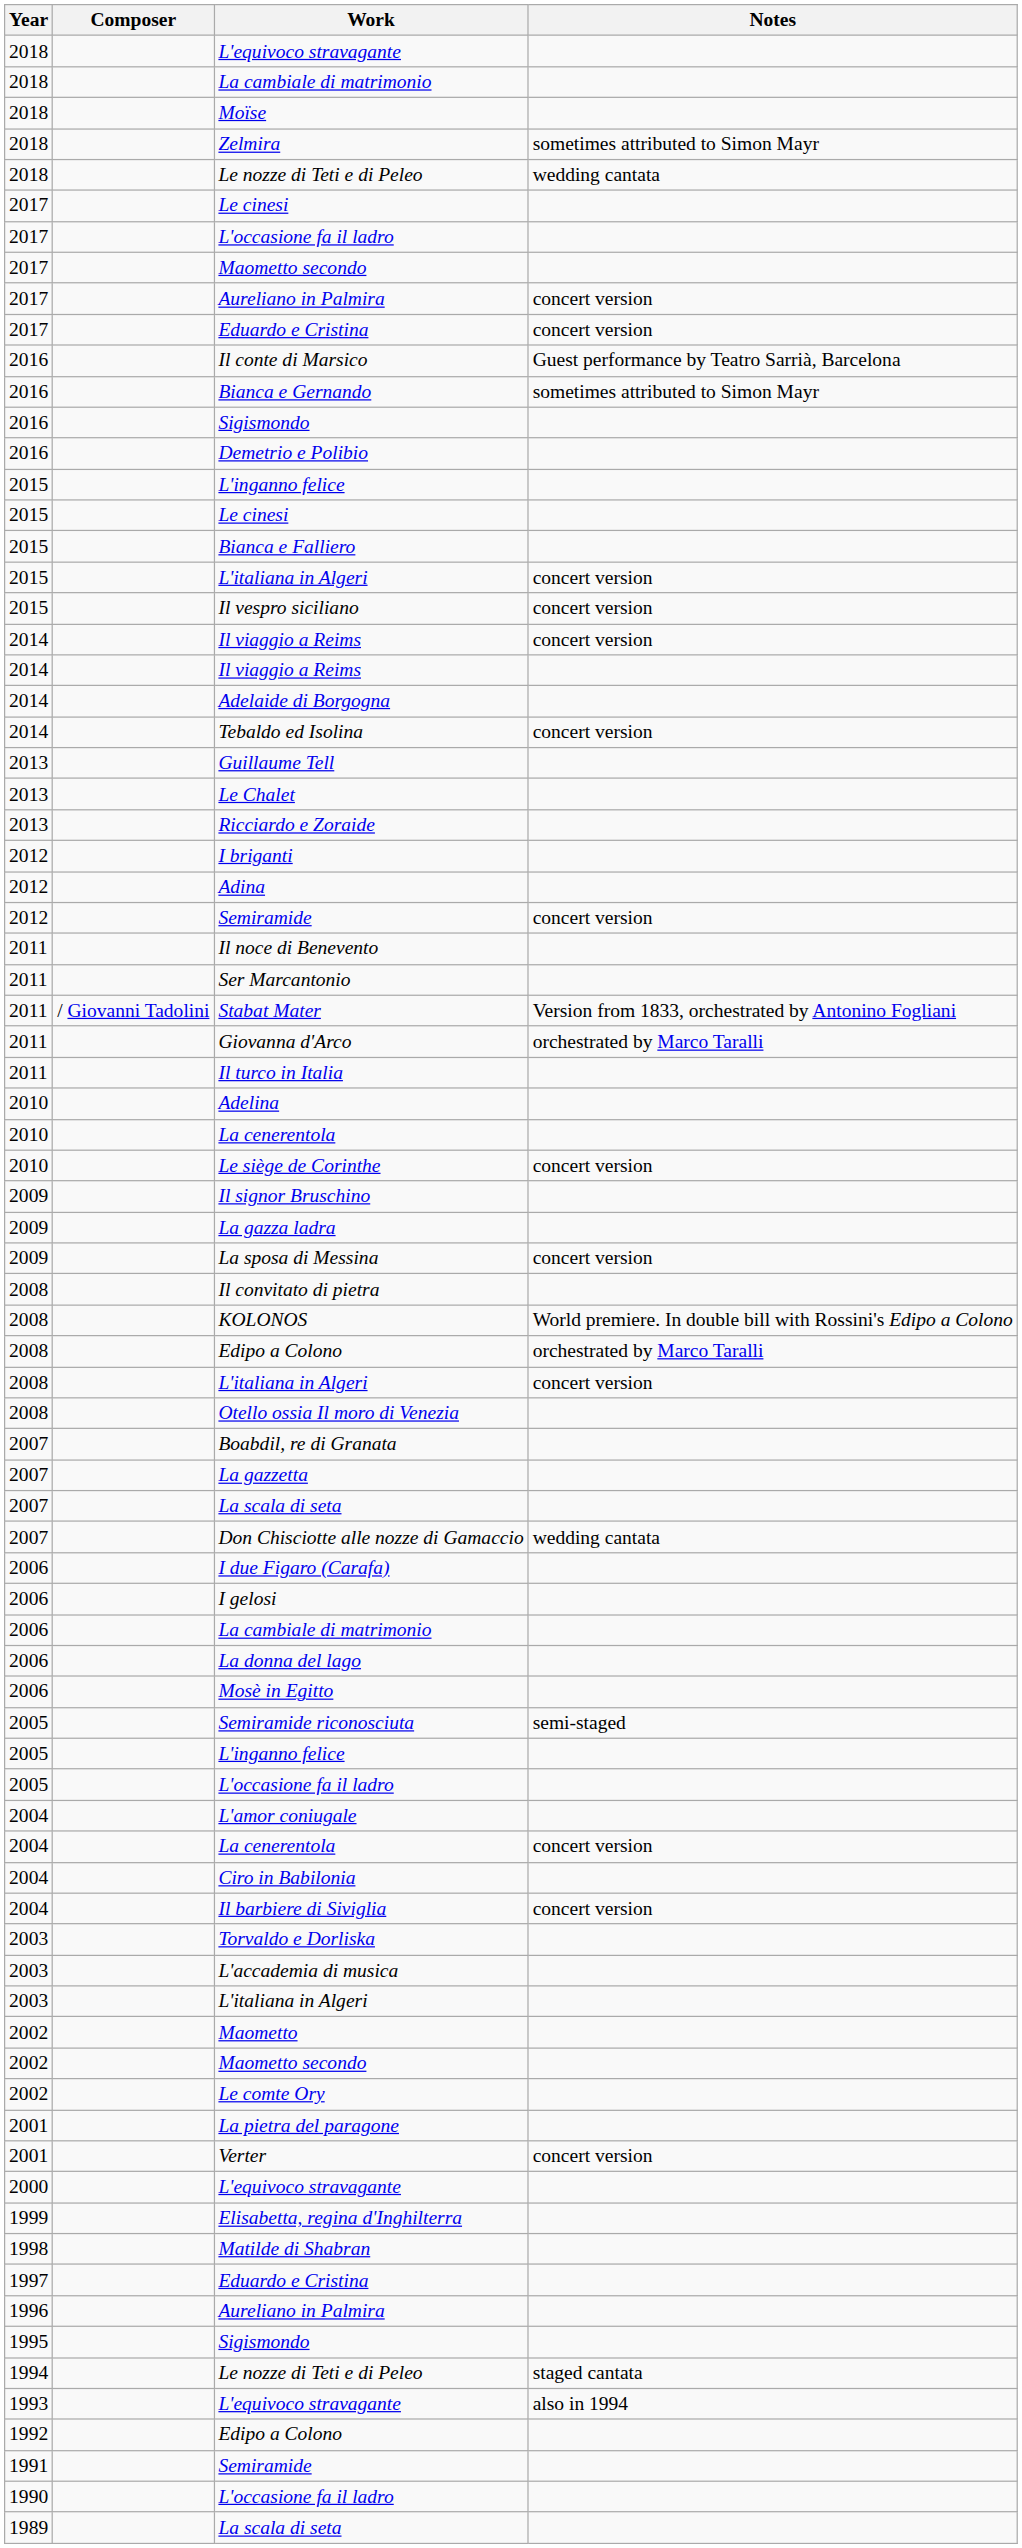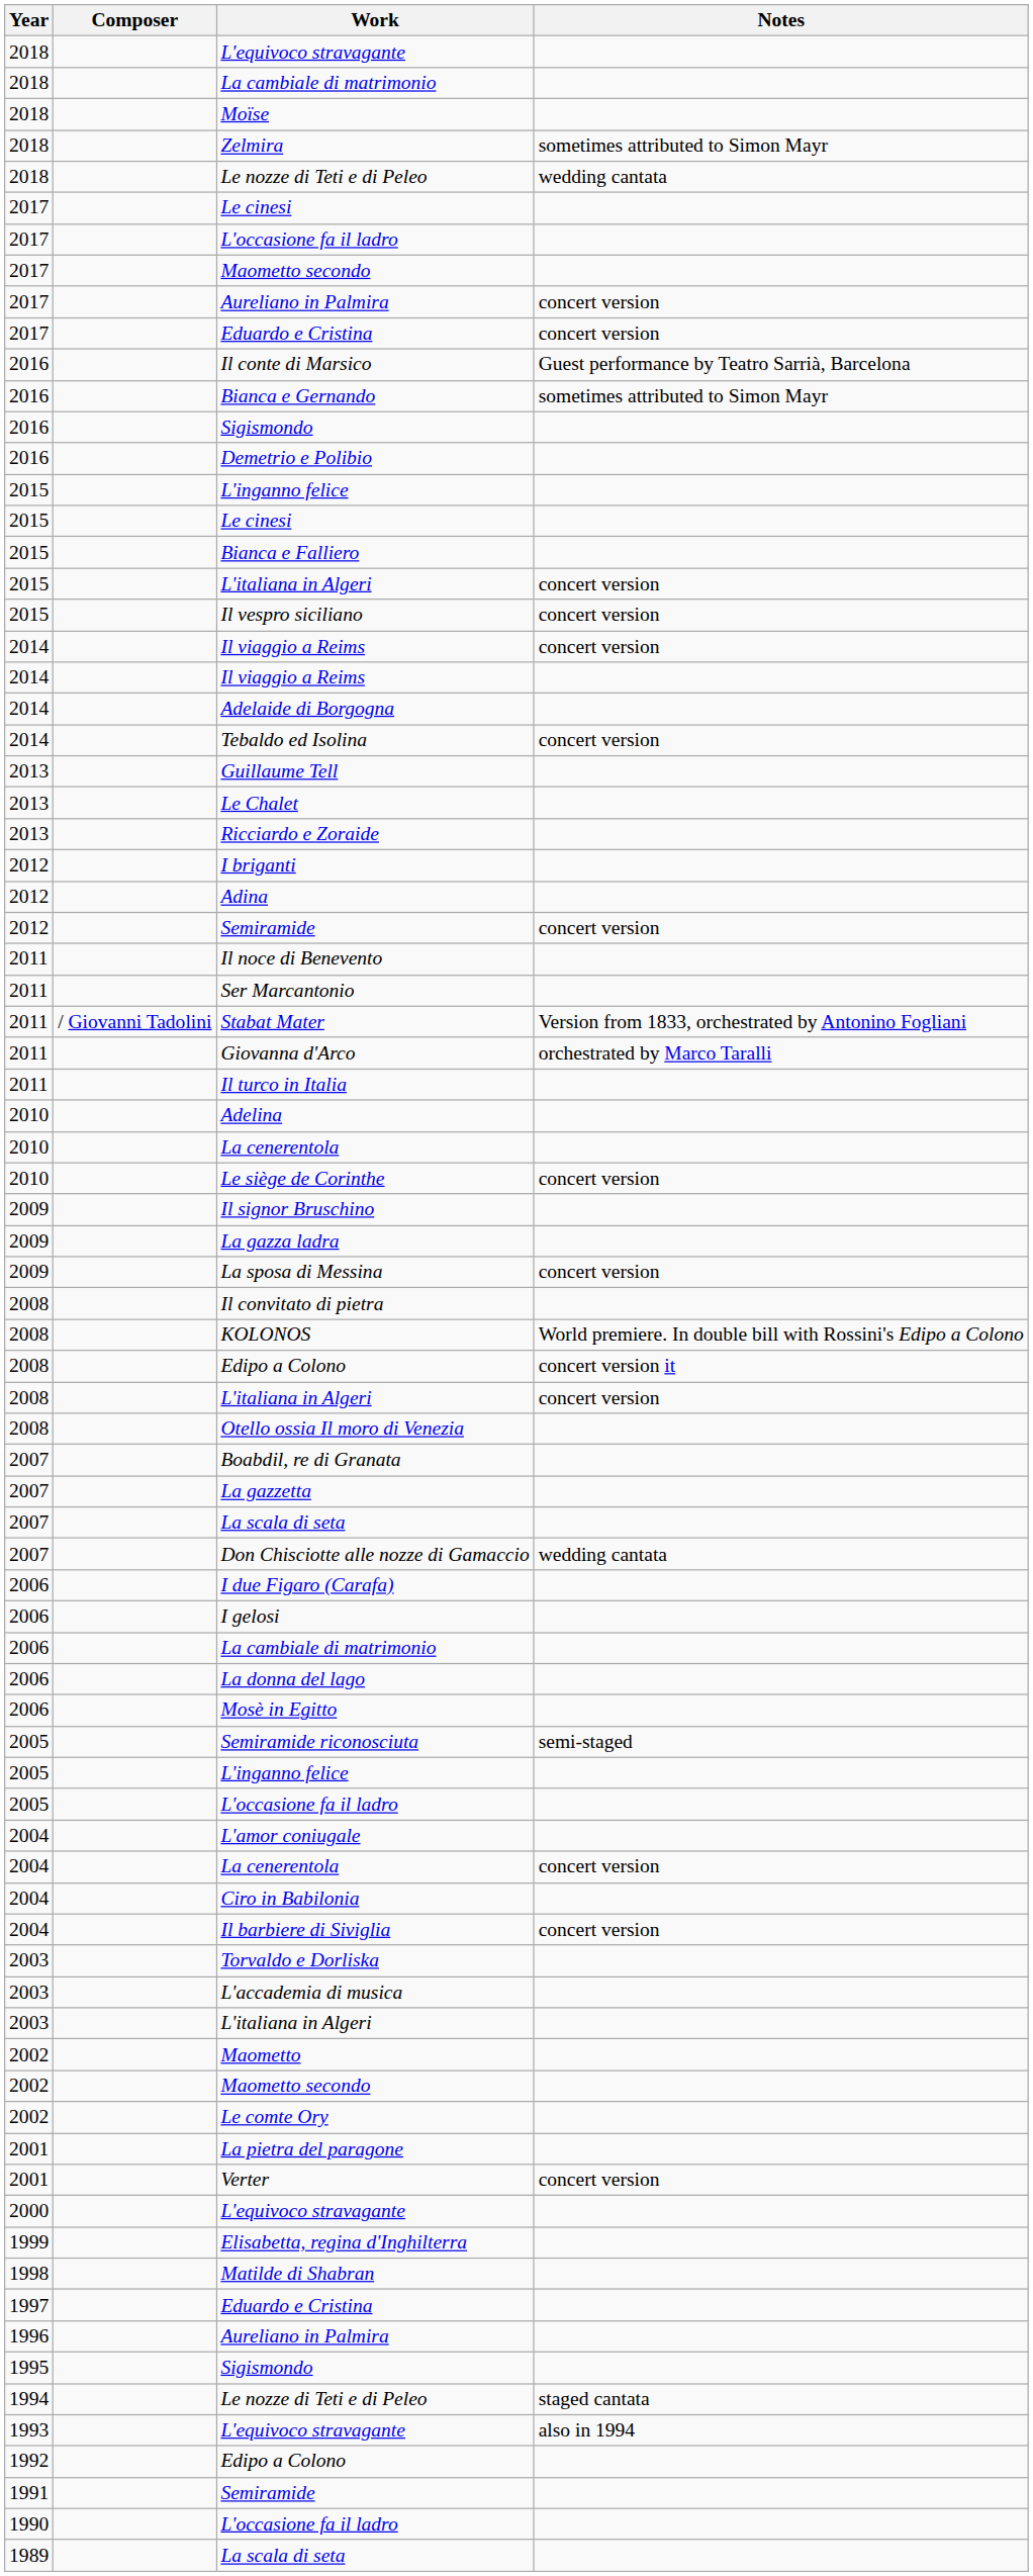2008 / Edipo a Colono | Notes: orchestrated by Marco Taralli -> concert version it
